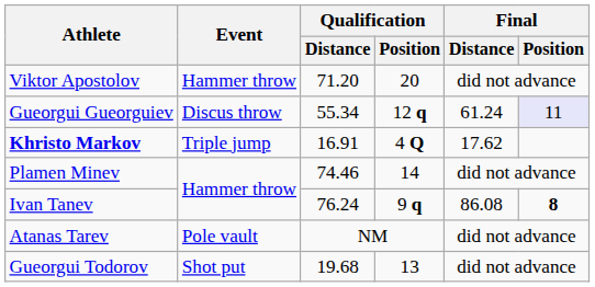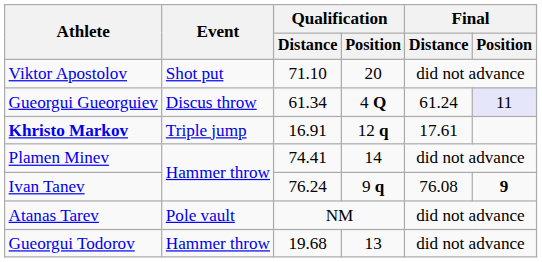Viktor Apostolov | Event: Hammer throw -> Shot put
Viktor Apostolov | Qualification / Distance: 71.20 -> 71.10
Gueorgui Gueorguiev | Qualification / Distance: 55.34 -> 61.34
Gueorgui Gueorguiev | Qualification / Position: 12 q -> 4 Q
Khristo Markov | Qualification / Position: 4 Q -> 12 q
Khristo Markov | Final / Distance: 17.62 -> 17.61
Plamen Minev | Qualification / Distance: 74.46 -> 74.41
Ivan Tanev | Final / Distance: 86.08 -> 76.08
Ivan Tanev | Final / Position: 8 -> 9
Gueorgui Todorov | Event: Shot put -> Hammer throw
